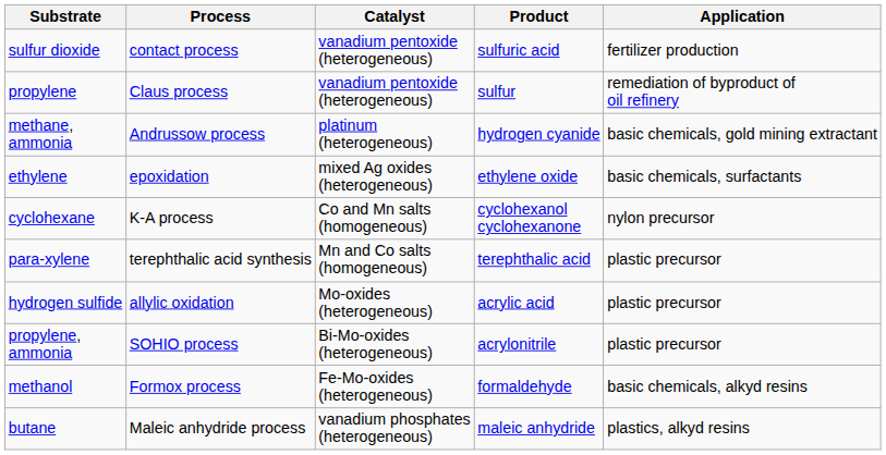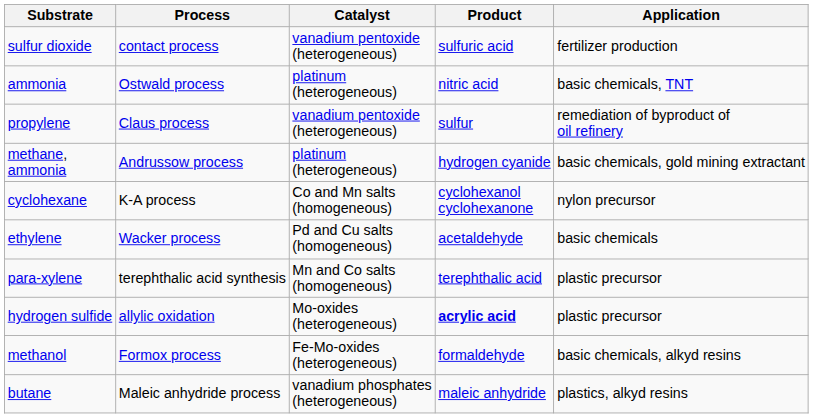+ row: ammonia | Ostwald process | platinum (heterogeneous) | nitric acid | basic chemicals, TNT
- row: ethylene | epoxidation | mixed Ag oxides (heterogeneous) | ethylene oxide | basic chemicals, surfactants
+ row: ethylene | Wacker process | Pd and Cu salts (homogeneous) | acetaldehyde | basic chemicals
allylic oxidation | Product: normal -> bold
- row: propylene, ammonia | SOHIO process | Bi-Mo-oxides (heterogeneous) | acrylonitrile | plastic precursor
